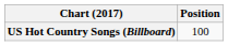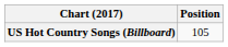US Hot Country Songs (Billboard) | Position: 100 -> 105
